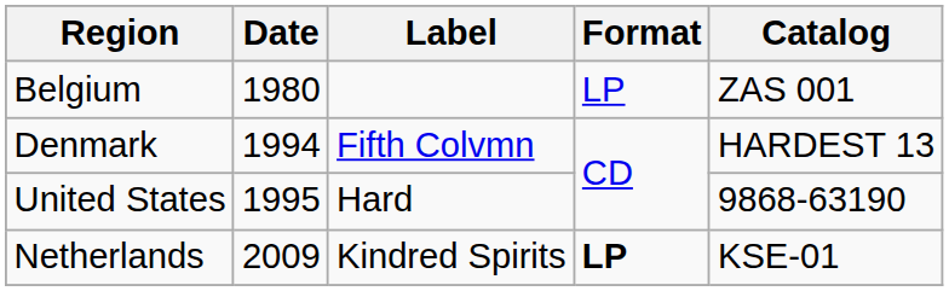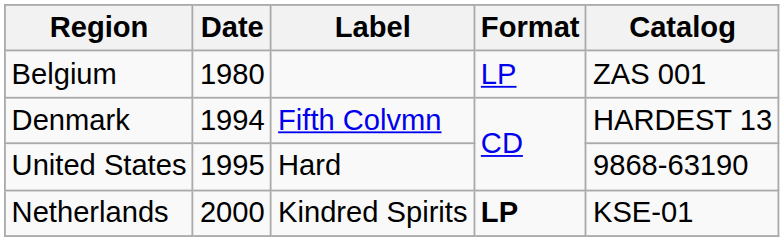Netherlands | Date: 2009 -> 2000
